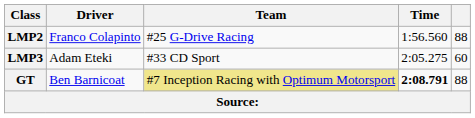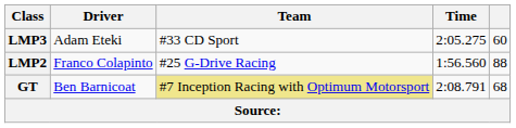rows swapped: LMP2 <-> LMP3
GT | Time: bold -> normal
GT | column 5: 88 -> 68
